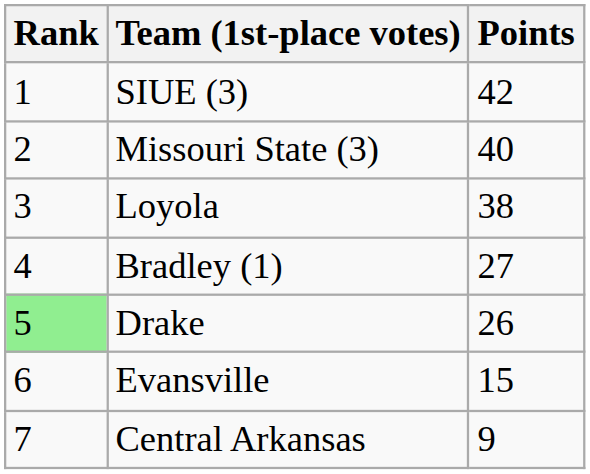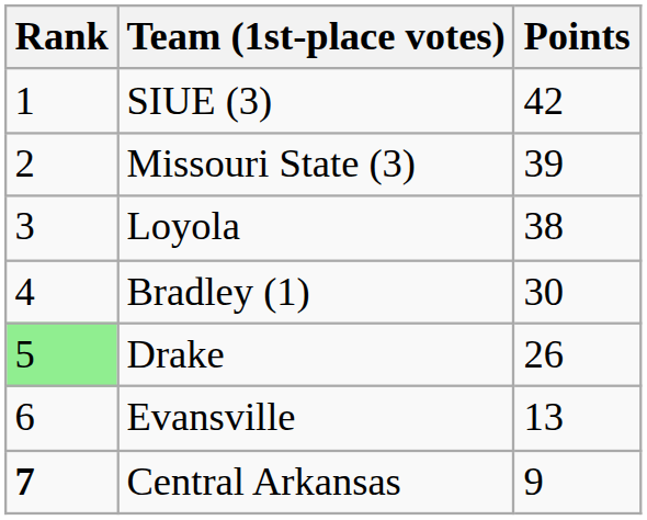Missouri State (3) | Points: 40 -> 39
Bradley (1) | Points: 27 -> 30
Evansville | Points: 15 -> 13
Central Arkansas | Rank: normal -> bold
